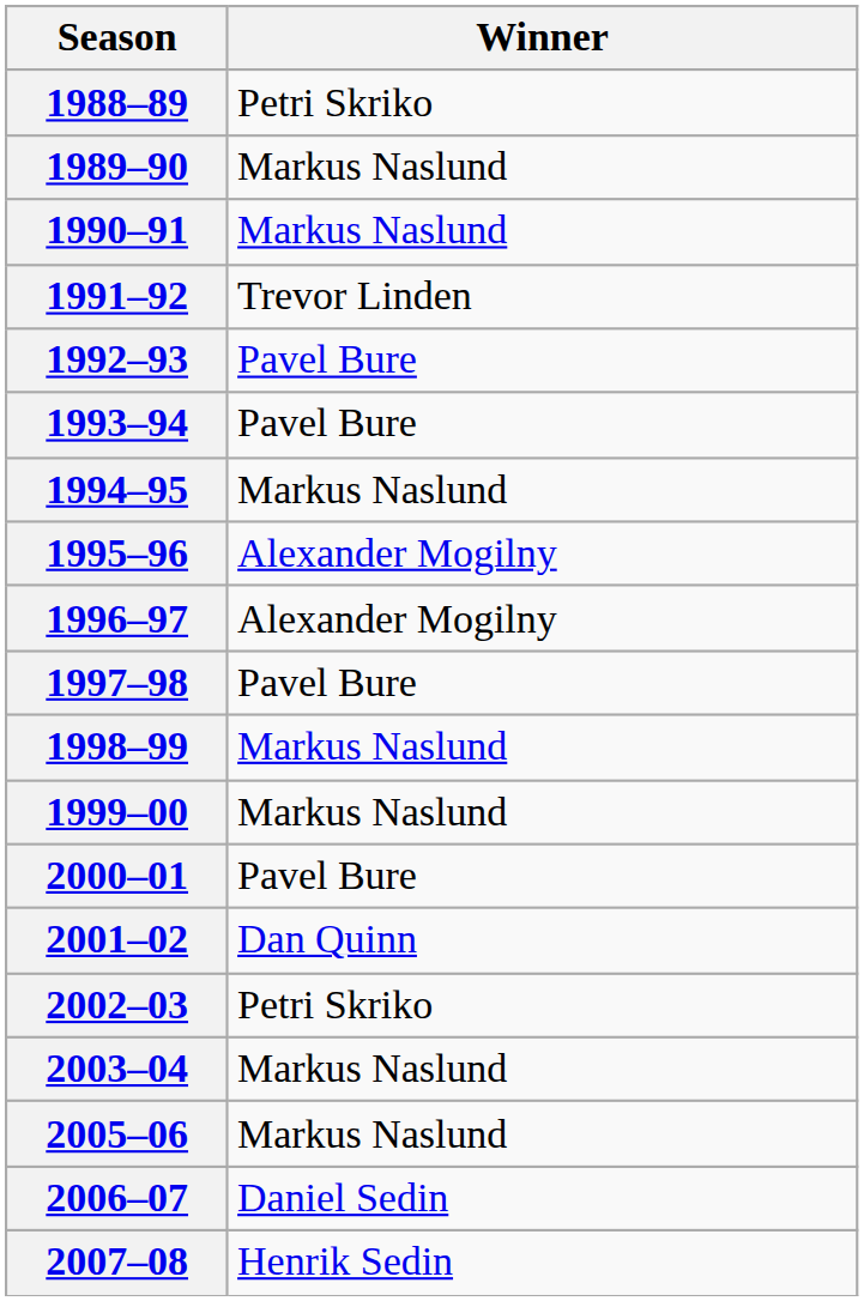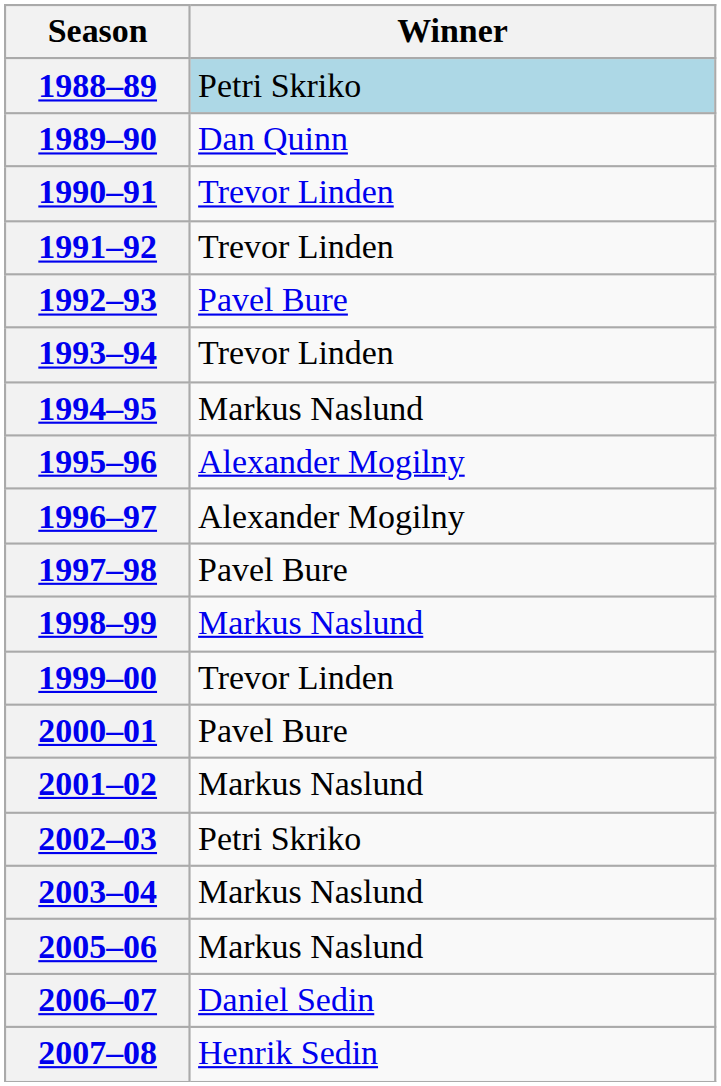1988–89 | Winner: no background -> lightblue background
1989–90 | Winner: Markus Naslund -> Dan Quinn
1990–91 | Winner: Markus Naslund -> Trevor Linden
1993–94 | Winner: Pavel Bure -> Trevor Linden
1999–00 | Winner: Markus Naslund -> Trevor Linden
2001–02 | Winner: Dan Quinn -> Markus Naslund
